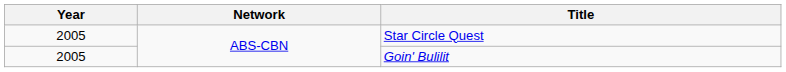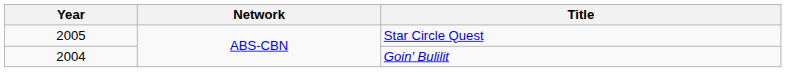Goin' Bulilit | Year: 2005 -> 2004
